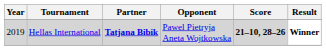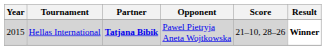Hellas International | Year: 2019 -> 2015
Hellas International | Score: bold -> normal
